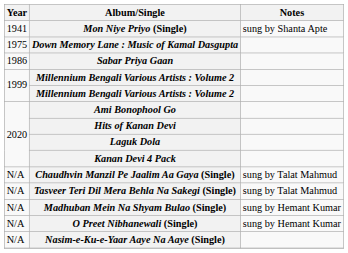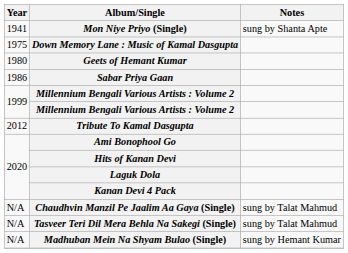+ row: 1980 | Geets of Hemant Kumar
+ row: 2012 | Tribute To Kamal Dasgupta
- row: N/A | O Preet Nibhanewali (Single) | sung by Hemant Kumar
- row: N/A | Nasim-e-Ku-e-Yaar Aaye Na Aaye (Single)
